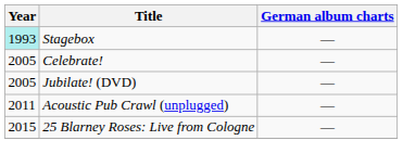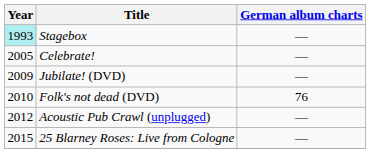Jubilate! (DVD) | Year: 2005 -> 2009
+ row: 2010 | Folk's not dead (DVD) | 76
Acoustic Pub Crawl (unplugged) | Year: 2011 -> 2012
